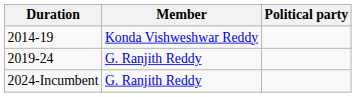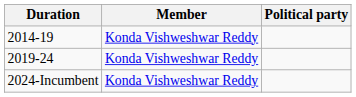2019-24 | Member: G. Ranjith Reddy -> Konda Vishweshwar Reddy
2024-Incumbent | Member: G. Ranjith Reddy -> Konda Vishweshwar Reddy
